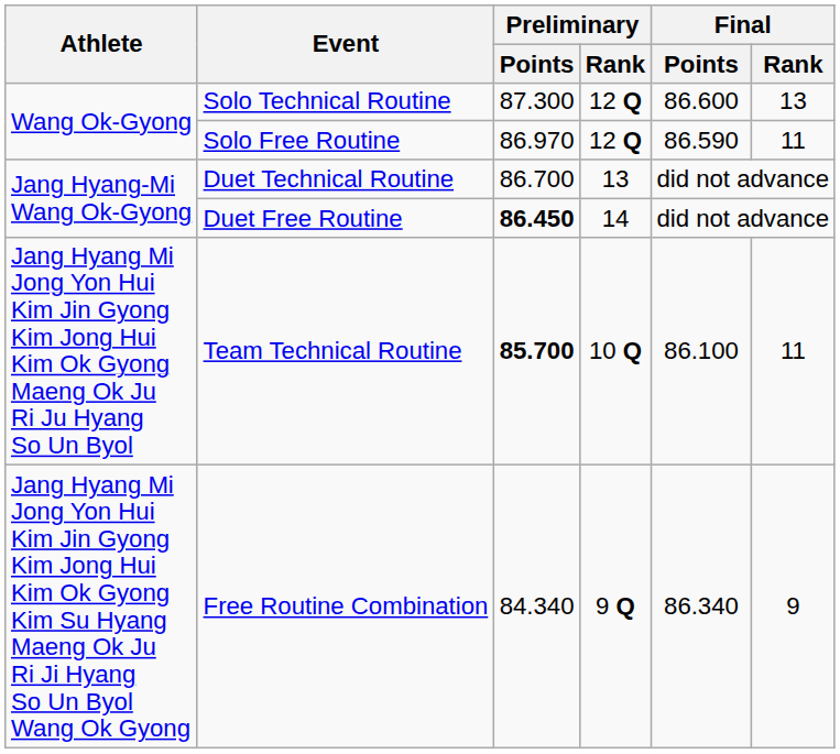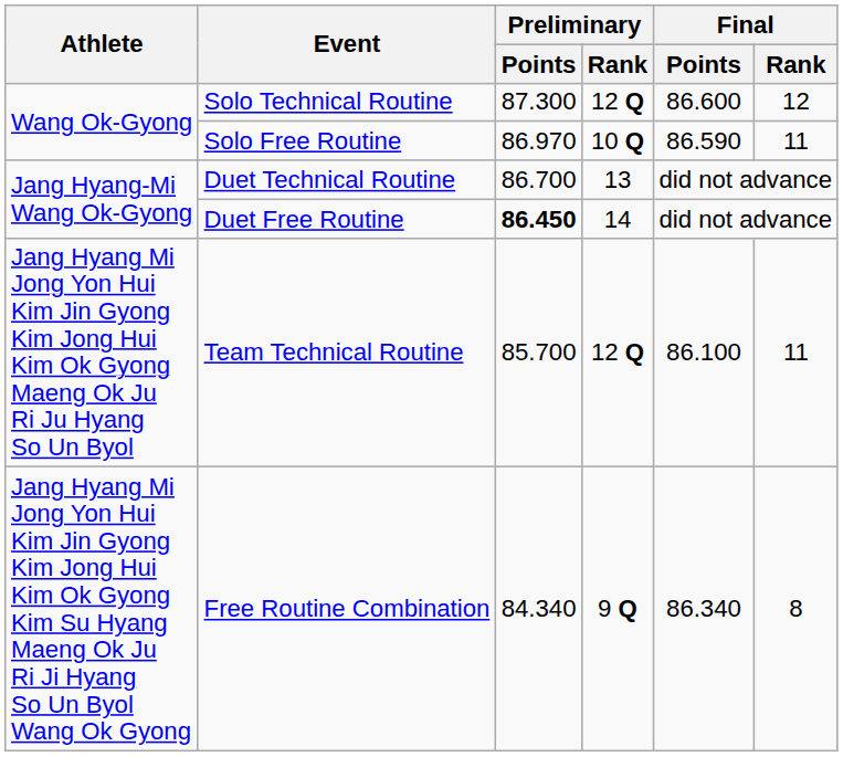Solo Technical Routine | Final / Rank: 13 -> 12
Solo Free Routine | Preliminary / Rank: 12 Q -> 10 Q
Team Technical Routine | Preliminary / Points: bold -> normal
Team Technical Routine | Preliminary / Rank: 10 Q -> 12 Q
Free Routine Combination | Final / Rank: 9 -> 8
